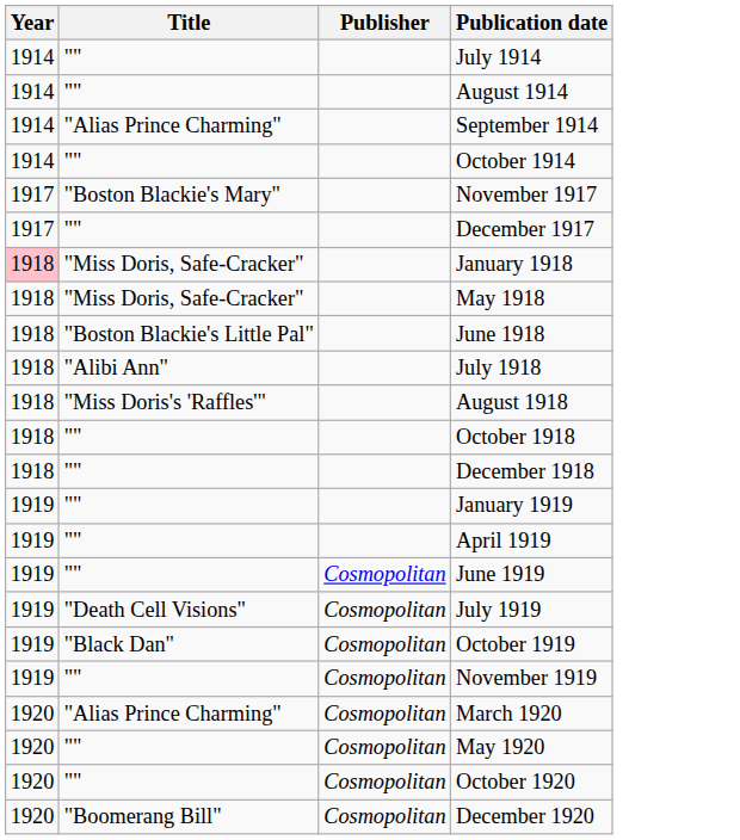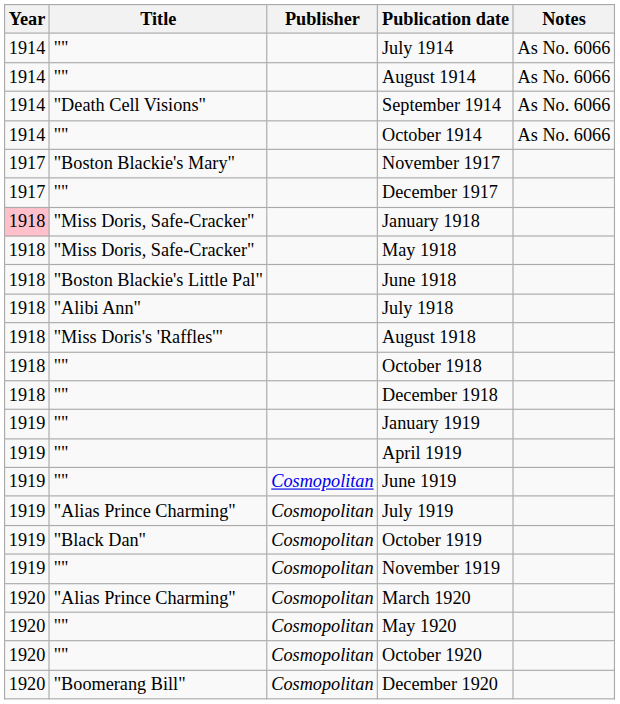+ column: Notes | As No. 6066 | As No. 6066 | As No. 6066 | As No. 6066
September 1914 | Title: "Alias Prince Charming" -> "Death Cell Visions"
July 1919 | Title: "Death Cell Visions" -> "Alias Prince Charming"
